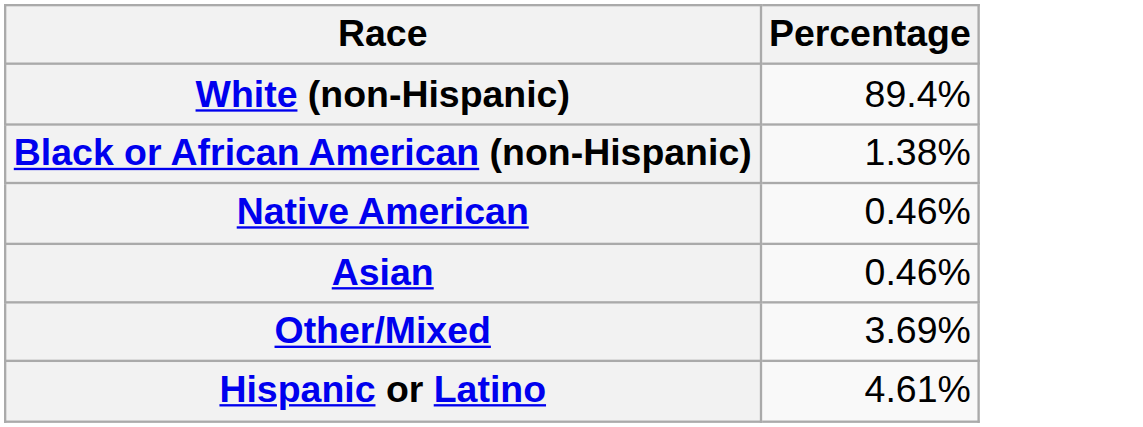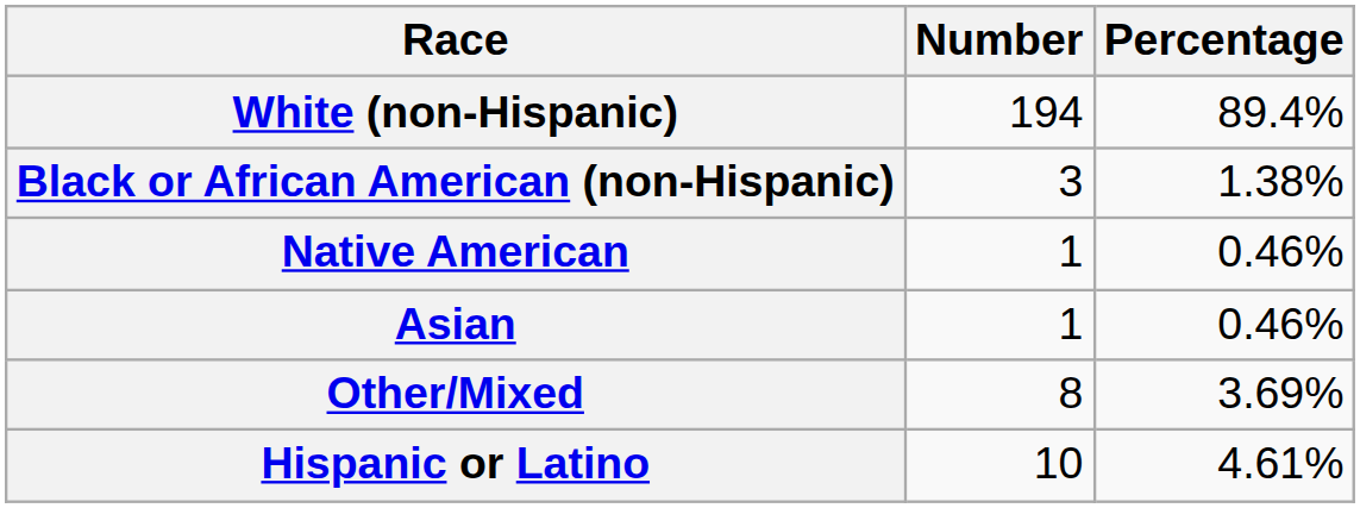+ column: Number | 194 | 3 | 1 | 1 | 8 | 10
